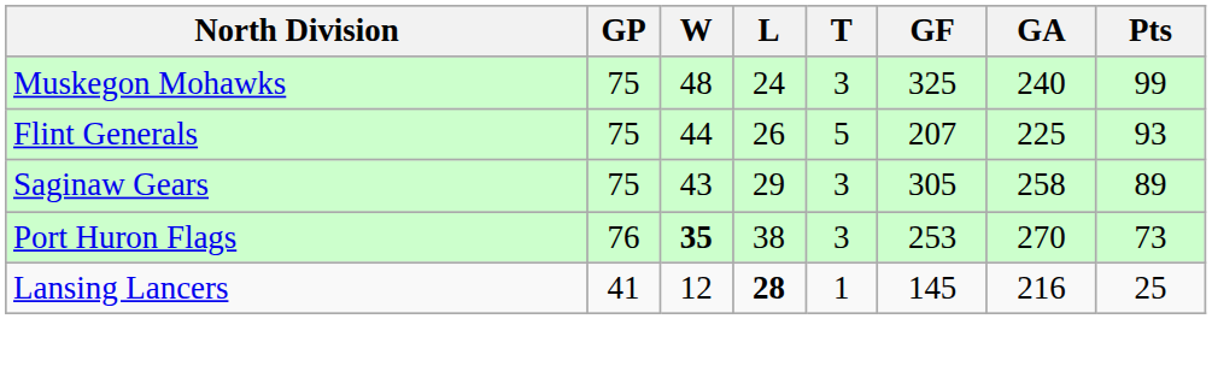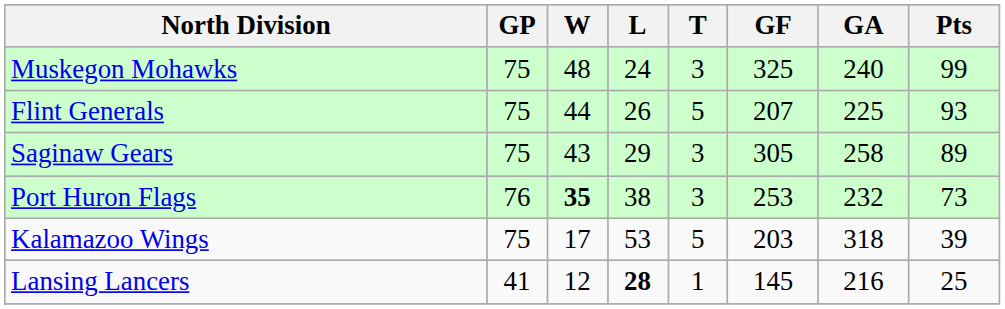Port Huron Flags | GA: 270 -> 232
+ row: Kalamazoo Wings | 75 | 17 | 53 | 5 | 203 | 318 | 39
